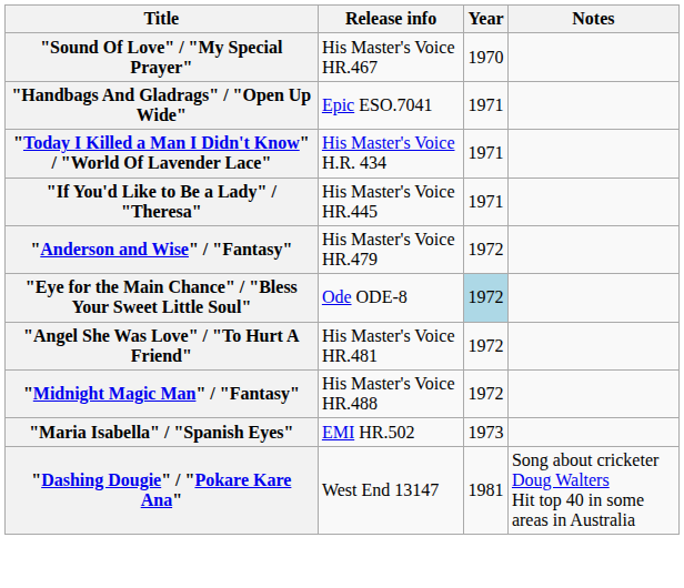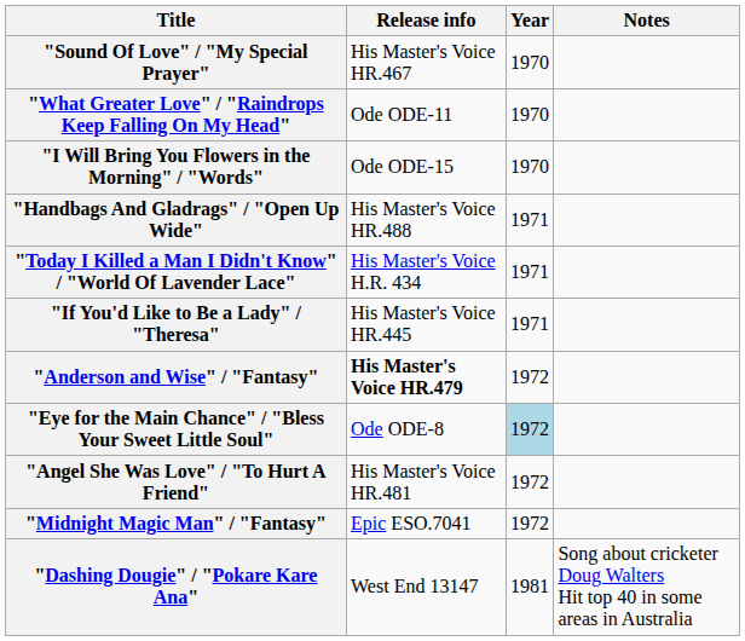+ row: "What Greater Love" / "Raindrops Keep Falling On My Head" | Ode ODE-11 | 1970
+ row: "I Will Bring You Flowers in the Morning" / "Words" | Ode ODE-15 | 1970
"Handbags And Gladrags" / "Open Up Wide" | Release info: Epic ESO.7041 -> His Master's Voice HR.488
"Anderson and Wise" / "Fantasy" | Release info: normal -> bold
"Midnight Magic Man" / "Fantasy" | Release info: His Master's Voice HR.488 -> Epic ESO.7041
- row: "Maria Isabella" / "Spanish Eyes" | EMI HR.502 | 1973
